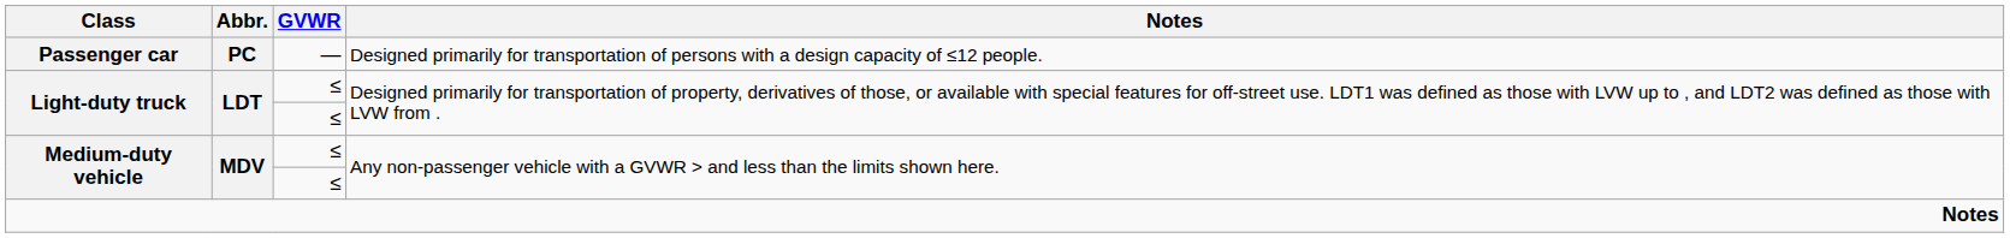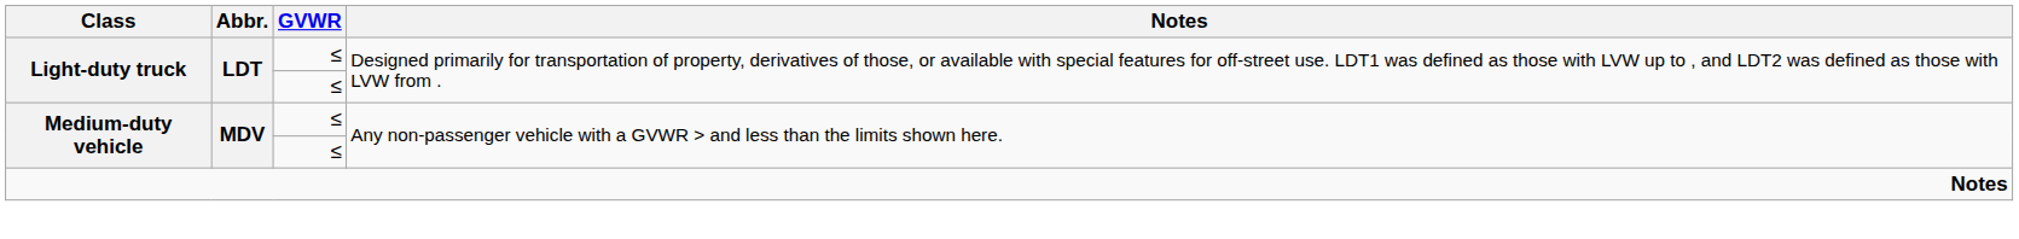- row: Passenger car | PC | — | Designed primarily for transportation of persons with a design capacity of ≤12 people.
